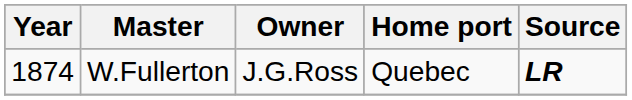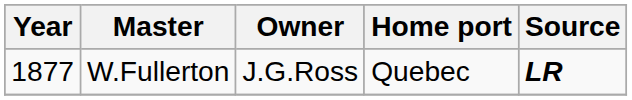W.Fullerton | Year: 1874 -> 1877
